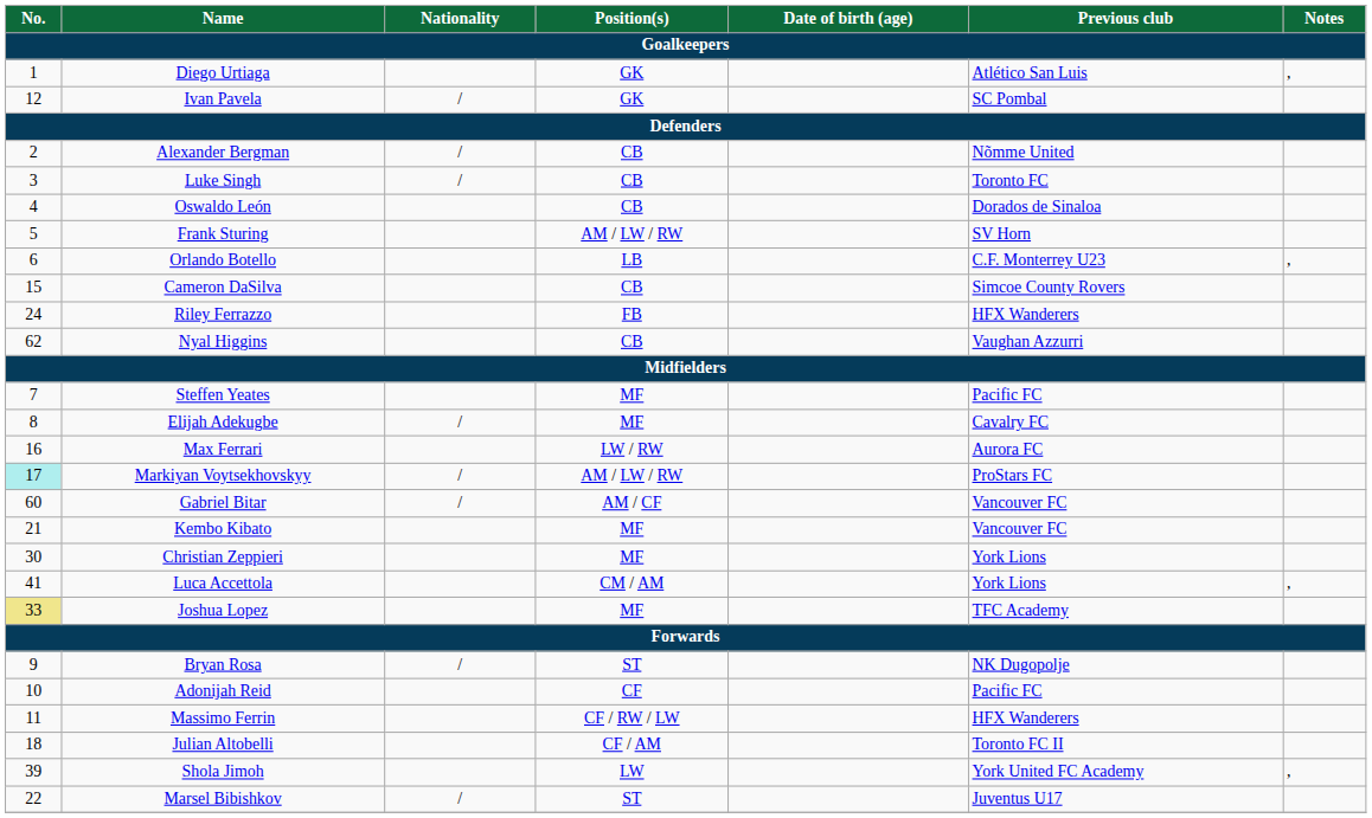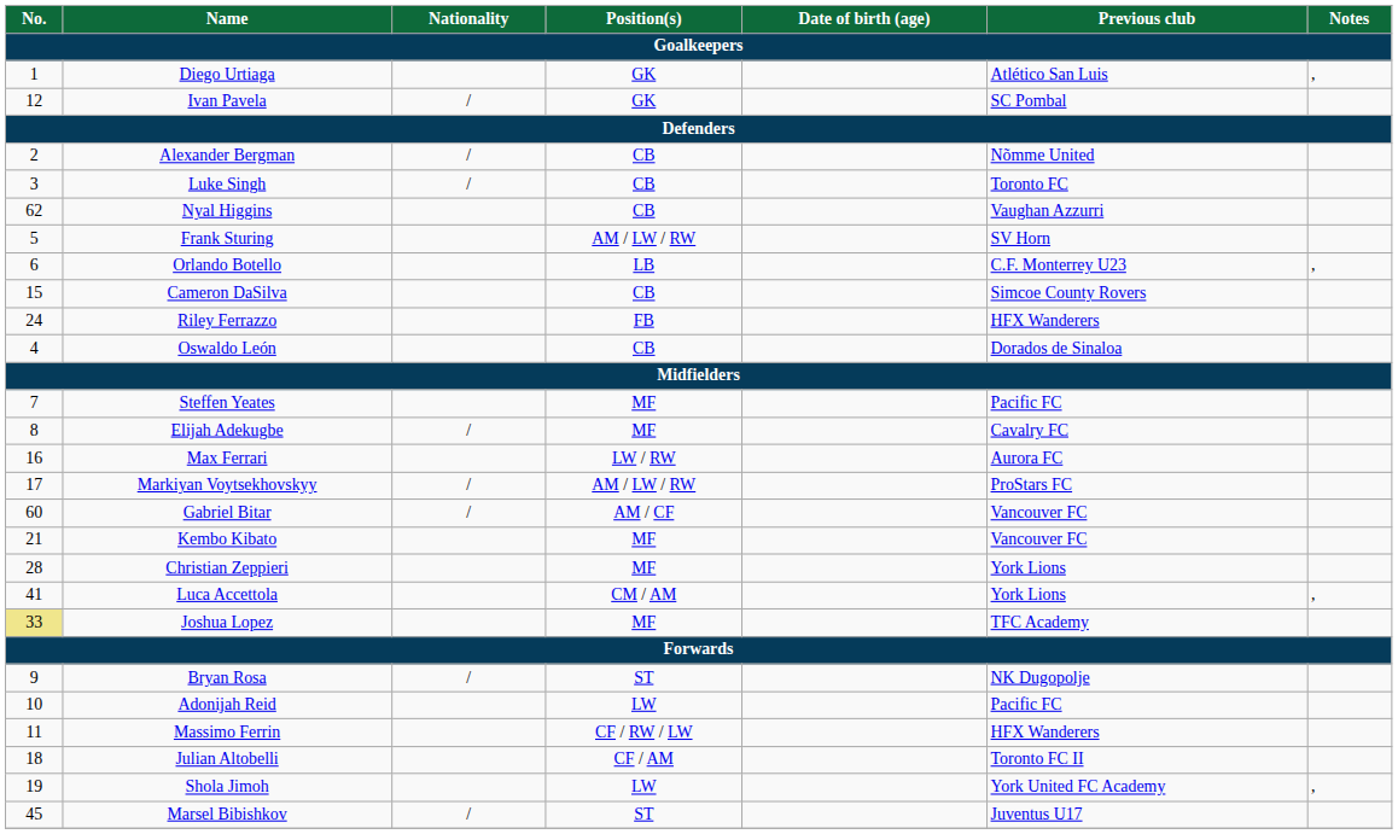rows swapped: Oswaldo León <-> Nyal Higgins
Markiyan Voytsekhovskyy | No.: paleturquoise background -> no background
Christian Zeppieri | No.: 30 -> 28
Adonijah Reid | Position(s): CF -> LW
Shola Jimoh | No.: 39 -> 19
Marsel Bibishkov | No.: 22 -> 45
